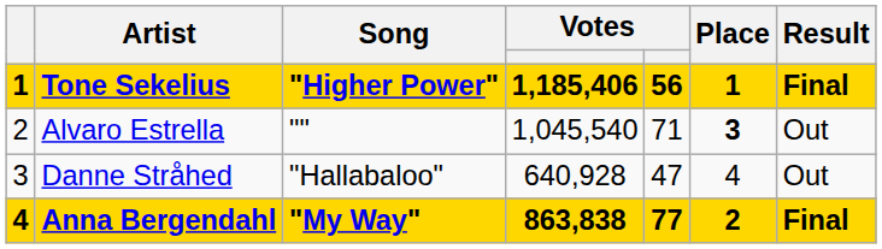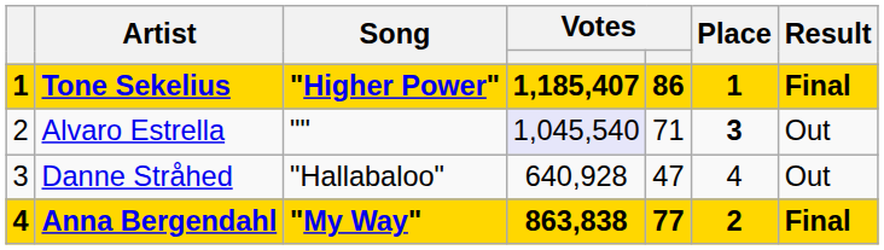Tone Sekelius | column 4: 1,185,406 -> 1,185,407
Tone Sekelius | column 5: 56 -> 86
Alvaro Estrella | column 4: no background -> lavender background
